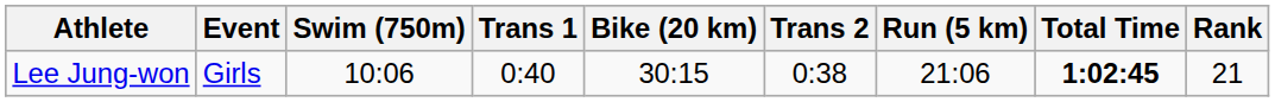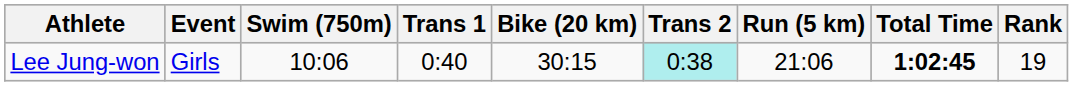Lee Jung-won | Trans 2: no background -> paleturquoise background
Lee Jung-won | Rank: 21 -> 19
